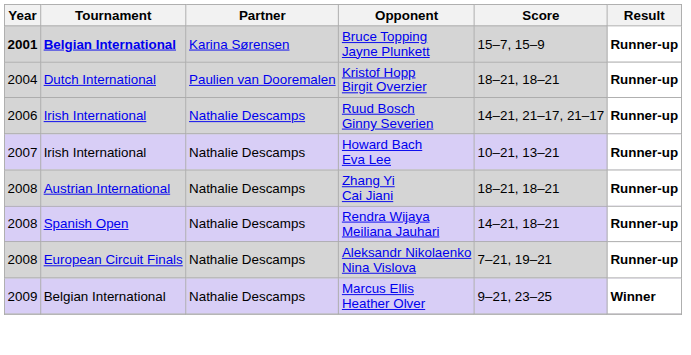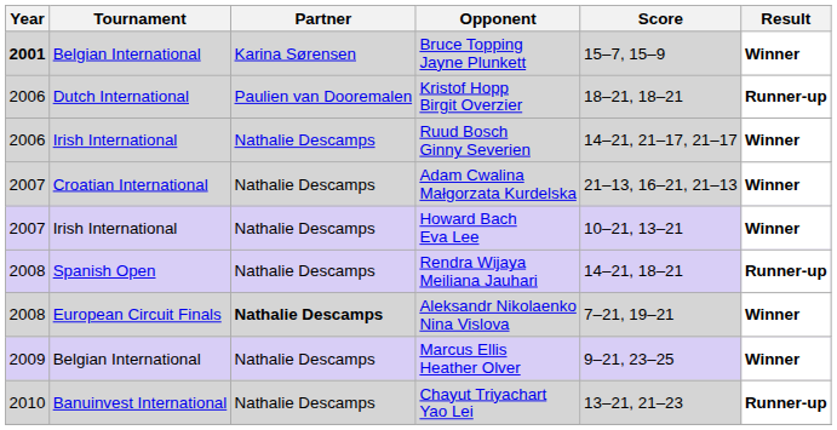Bruce Topping Jayne Plunkett | Tournament: bold -> normal
Bruce Topping Jayne Plunkett | Result: Runner-up -> Winner
Kristof Hopp Birgit Overzier | Year: 2004 -> 2006
Ruud Bosch Ginny Severien | Result: Runner-up -> Winner
+ row: 2007 | Croatian International | Nathalie Descamps | Adam Cwalina Małgorzata Kurdelska | 21–13, 16–21, 21–13 | Winner
Howard Bach Eva Lee | Result: Runner-up -> Winner
- row: 2008 | Austrian International | Nathalie Descamps | Zhang Yi Cai Jiani | 18–21, 18–21 | Runner-up
Aleksandr Nikolaenko Nina Vislova | Partner: normal -> bold
Aleksandr Nikolaenko Nina Vislova | Result: Runner-up -> Winner
+ row: 2010 | Banuinvest International | Nathalie Descamps | Chayut Triyachart Yao Lei | 13–21, 21–23 | Runner-up
